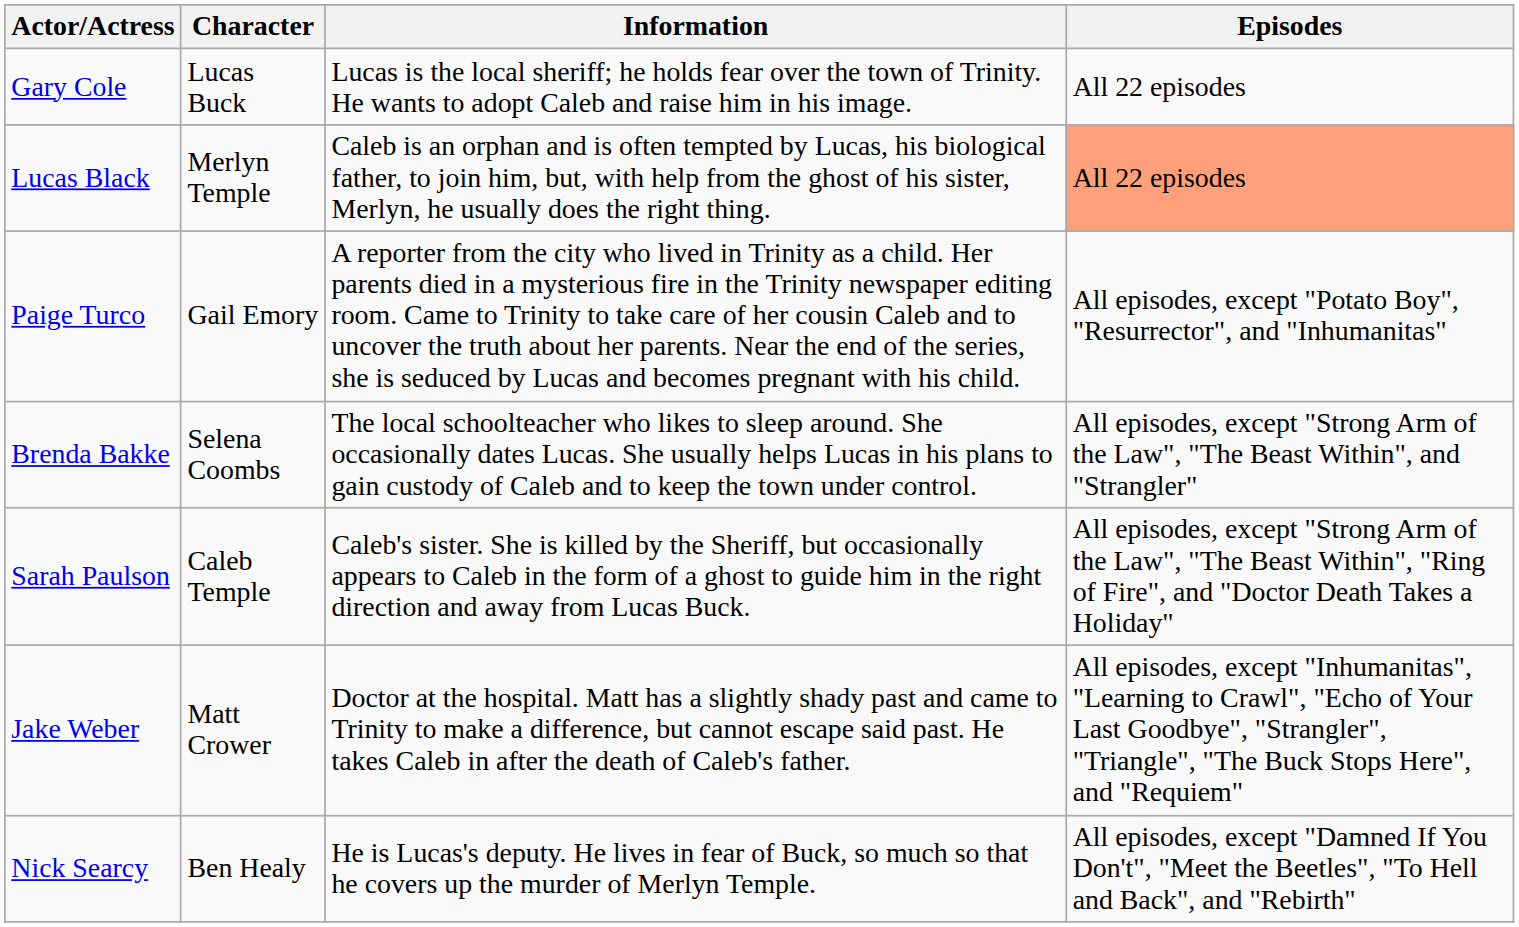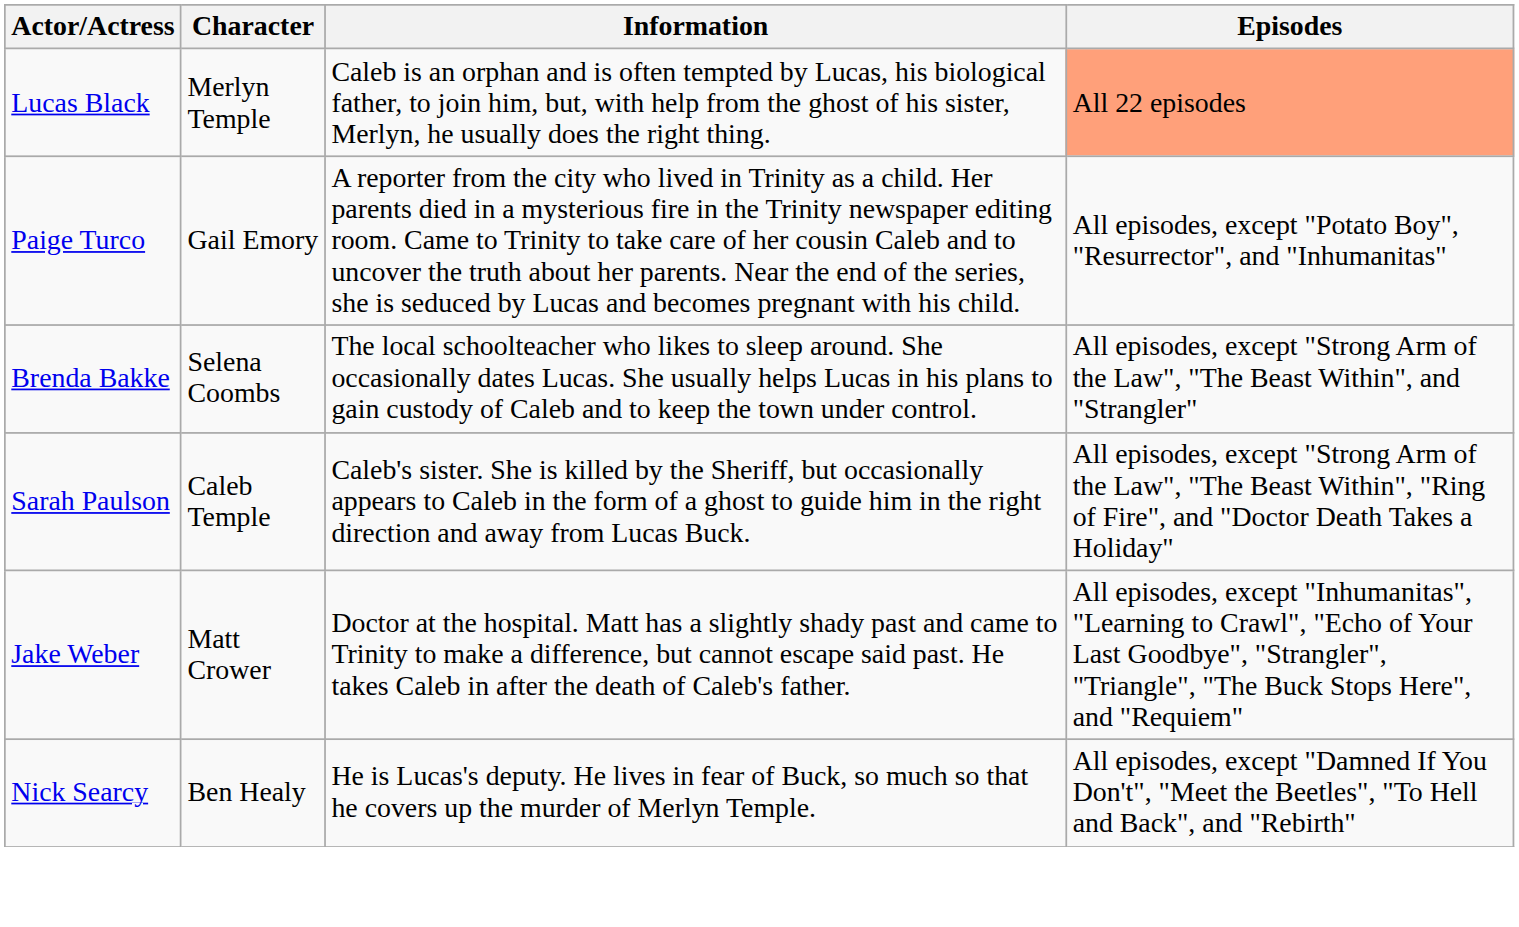- row: Gary Cole | Lucas Buck | Lucas is the local sheriff; he holds fear over the town of Trinity. He wants to adopt Caleb and raise him in his image. | All 22 episodes
